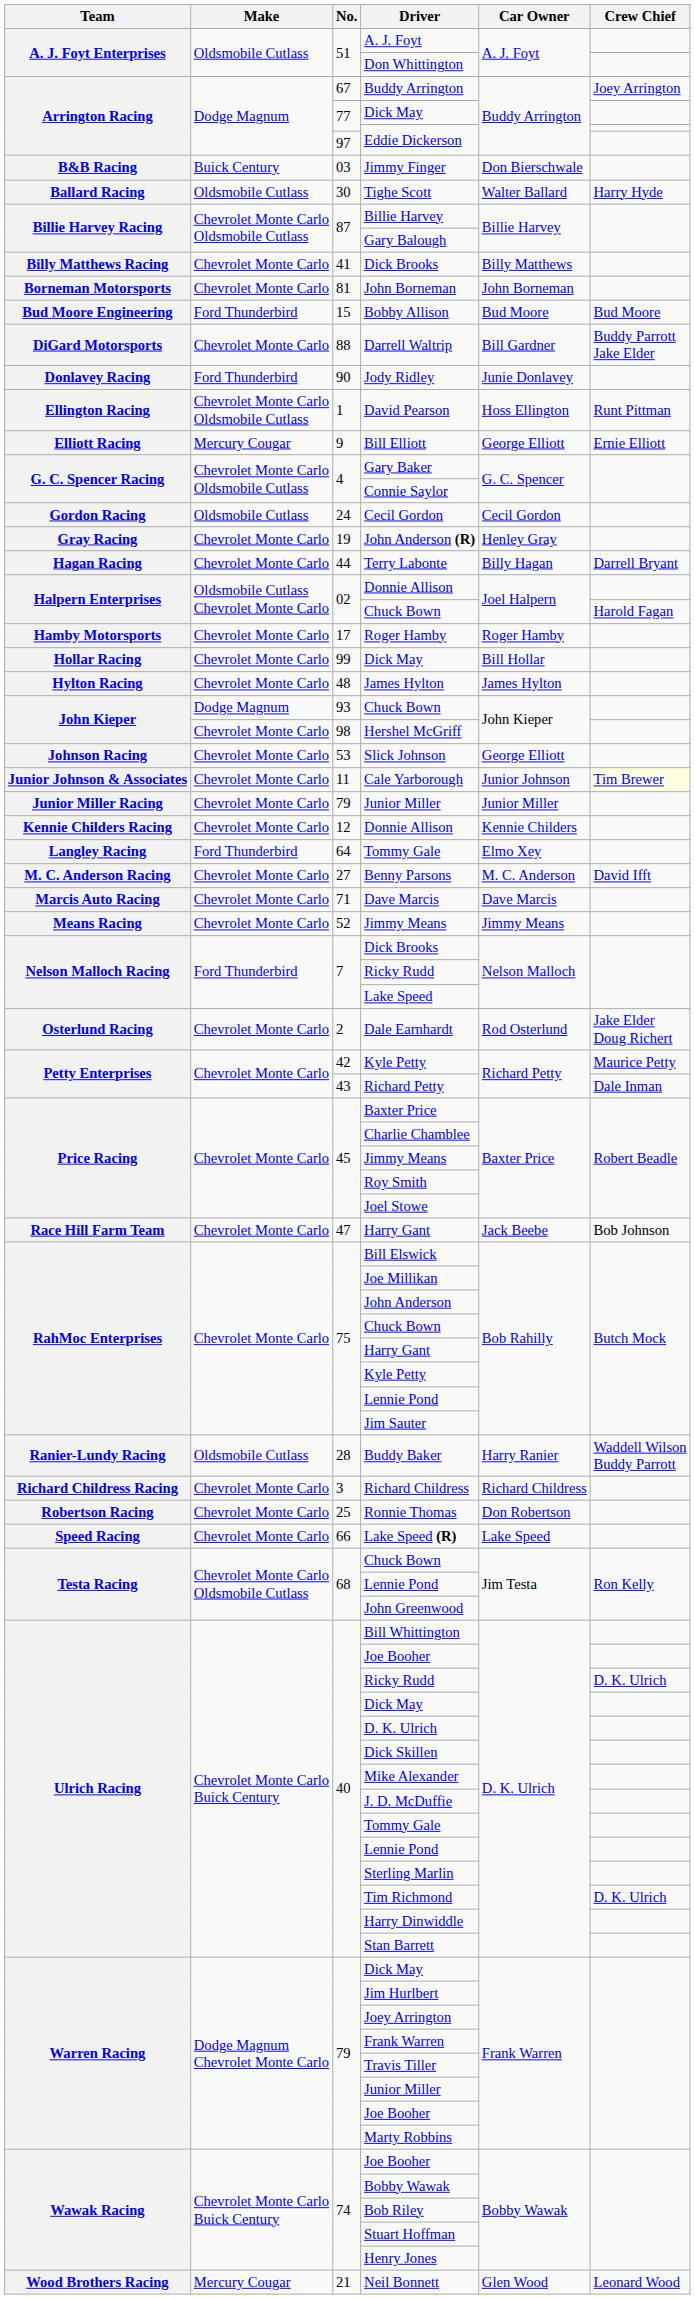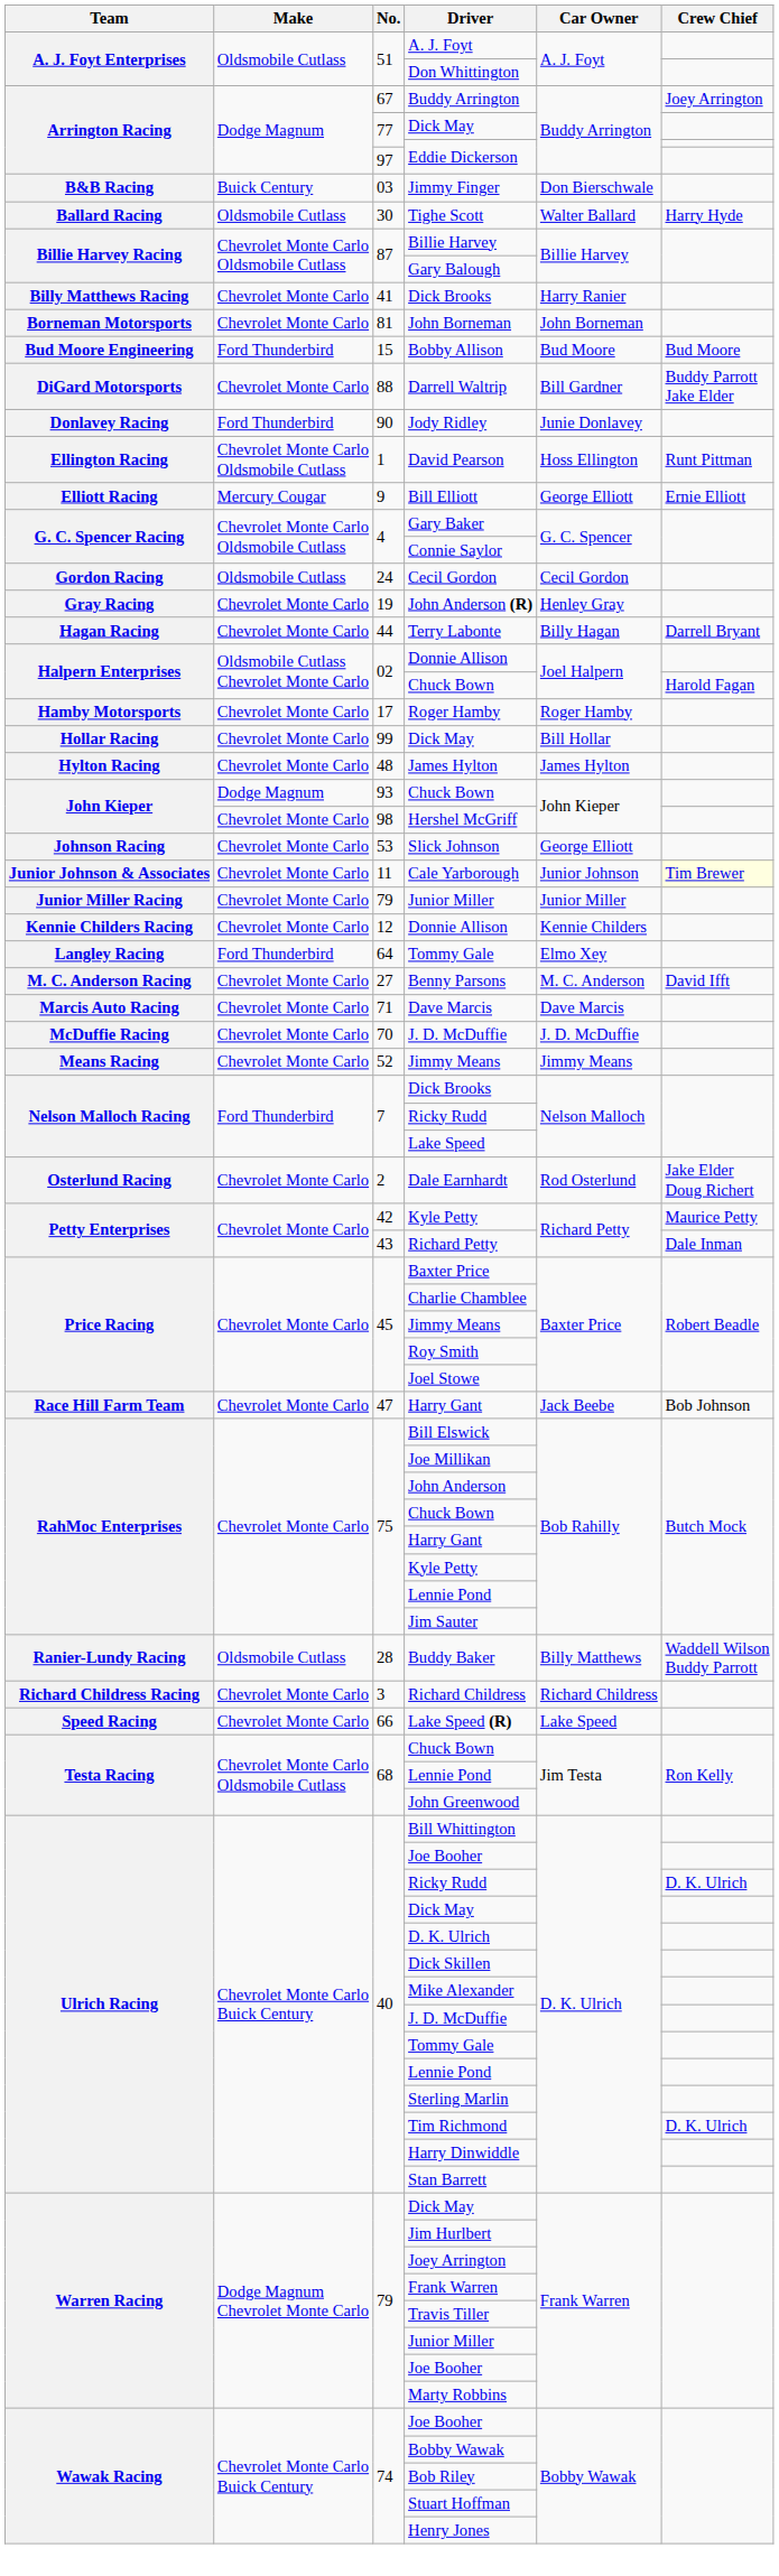41 / Dick Brooks | Car Owner: Billy Matthews -> Harry Ranier
+ row: McDuffie Racing | Chevrolet Monte Carlo | 70 | J. D. McDuffie | J. D. McDuffie
Buddy Baker | Car Owner: Harry Ranier -> Billy Matthews
- row: Robertson Racing | Chevrolet Monte Carlo | 25 | Ronnie Thomas | Don Robertson
- row: Wood Brothers Racing | Mercury Cougar | 21 | Neil Bonnett | Glen Wood | Leonard Wood
